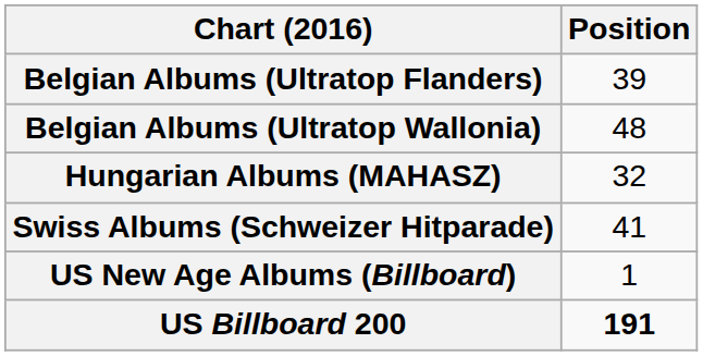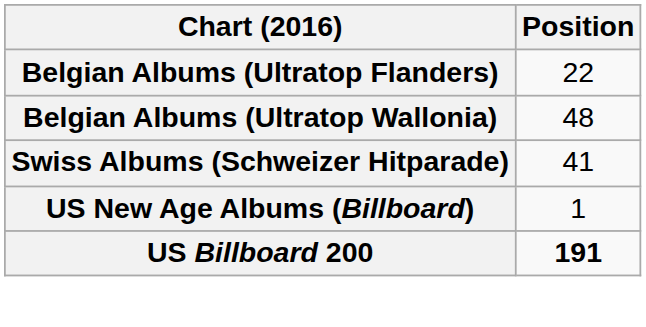Belgian Albums (Ultratop Flanders) | Position: 39 -> 22
- row: Hungarian Albums (MAHASZ) | 32
